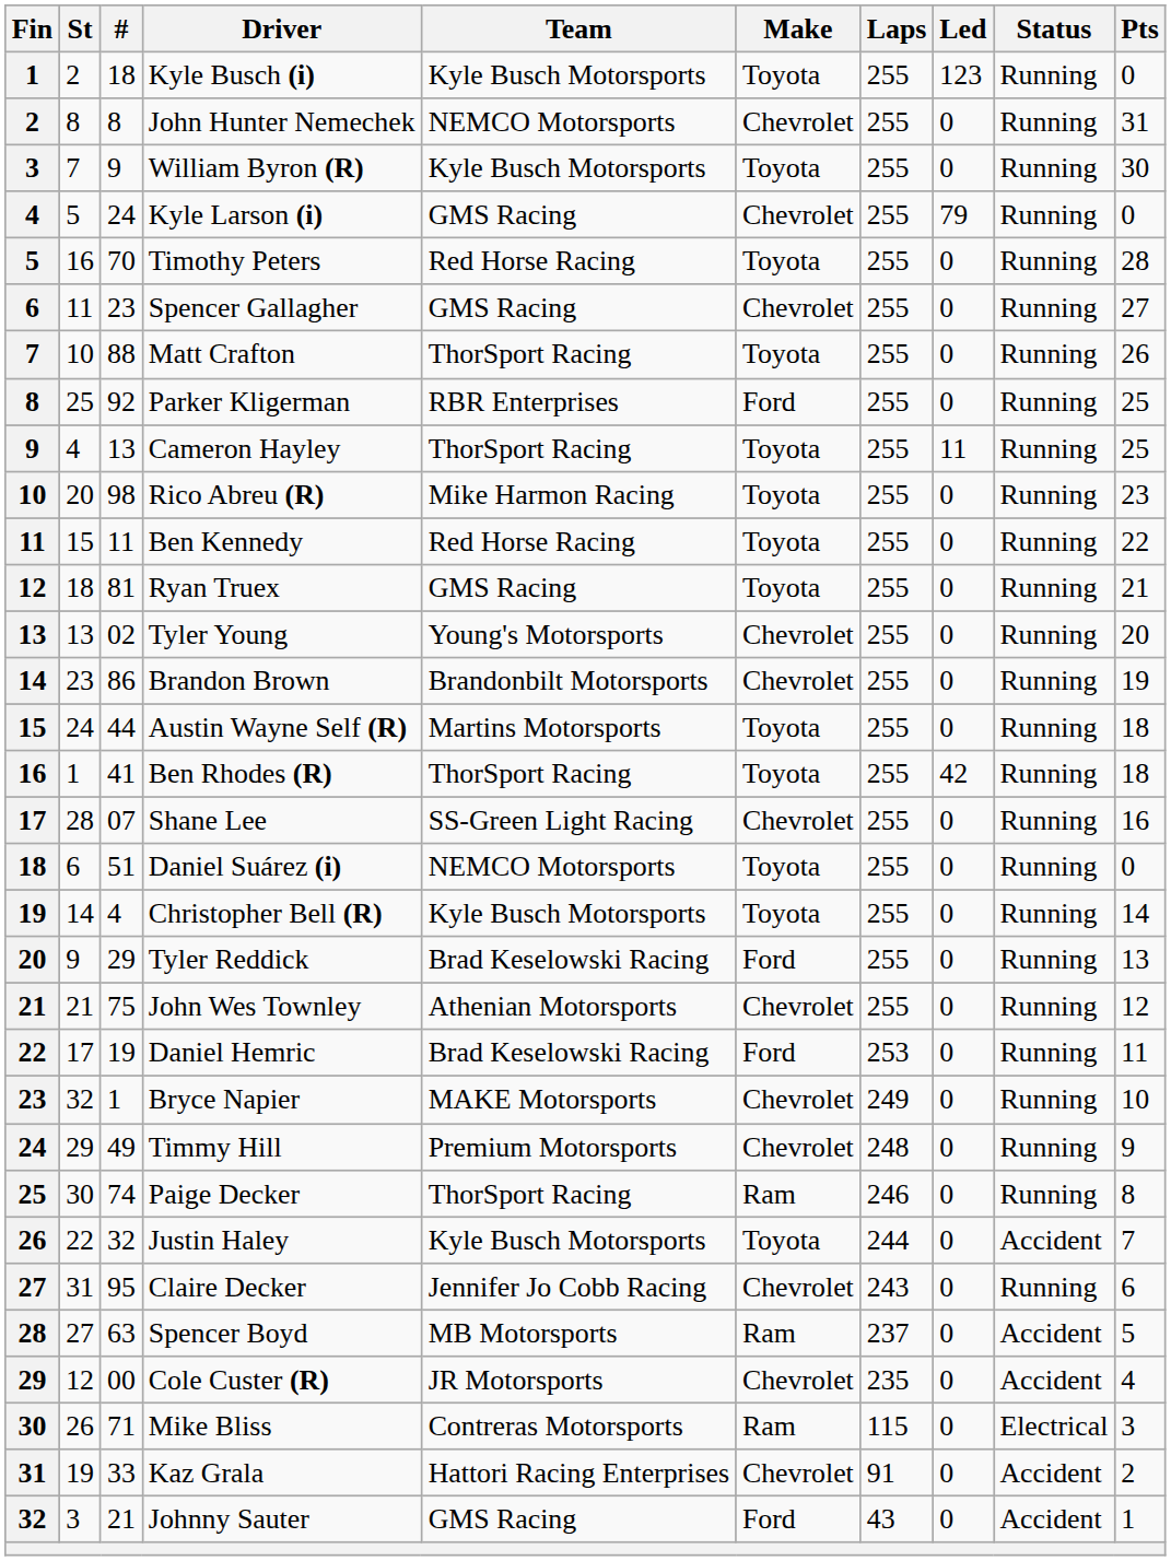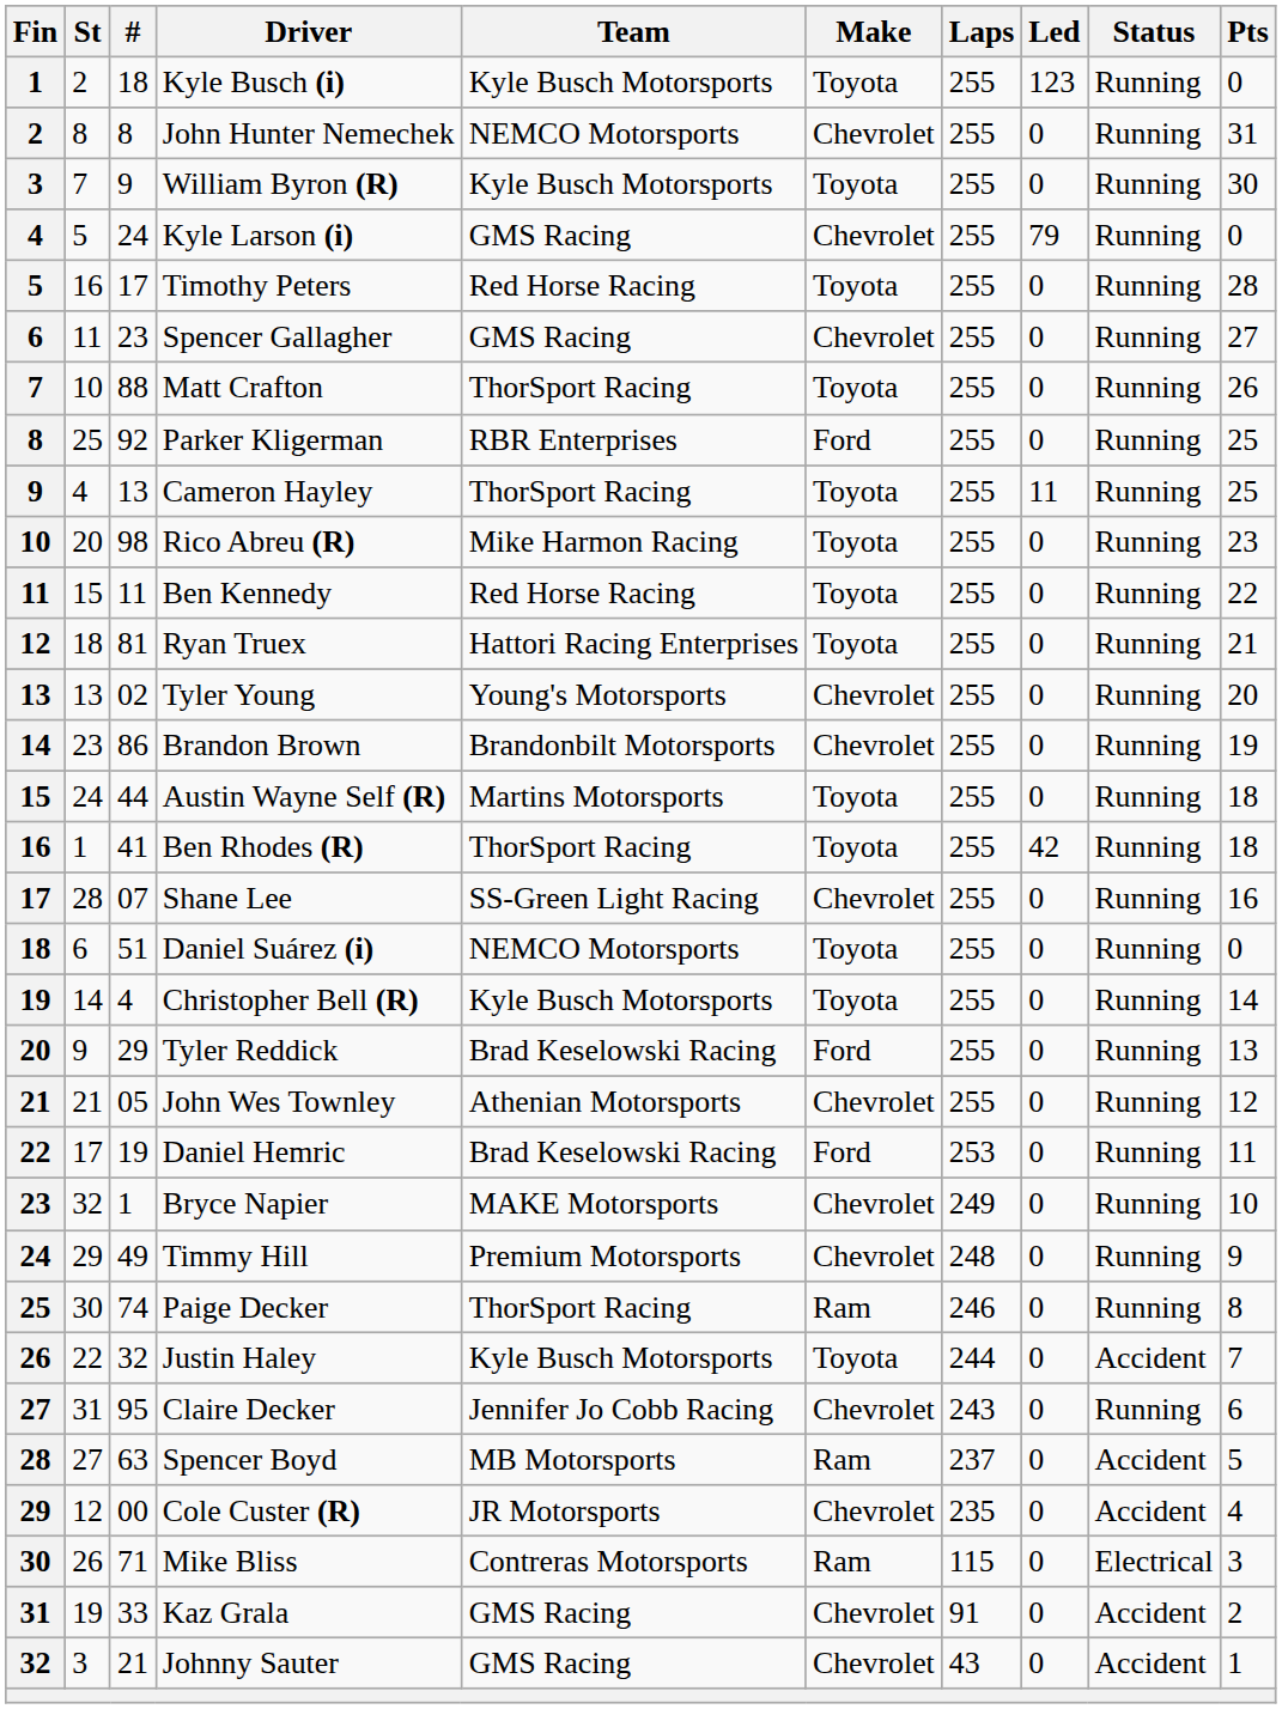Timothy Peters | #: 70 -> 17
Ryan Truex | Team: GMS Racing -> Hattori Racing Enterprises
John Wes Townley | #: 75 -> 05
Kaz Grala | Team: Hattori Racing Enterprises -> GMS Racing
Johnny Sauter | Make: Ford -> Chevrolet
